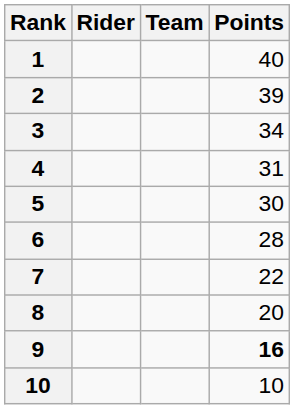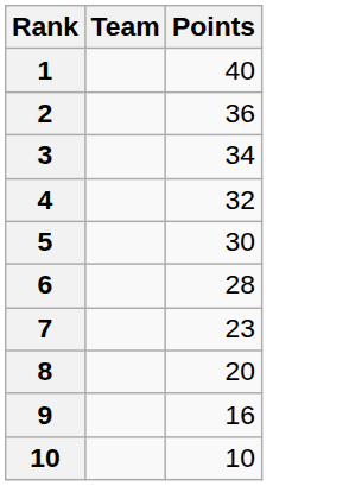- column: Rider
2 | Points: 39 -> 36
4 | Points: 31 -> 32
7 | Points: 22 -> 23
9 | Points: bold -> normal
